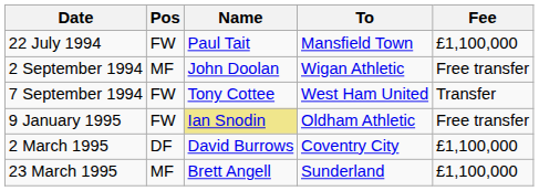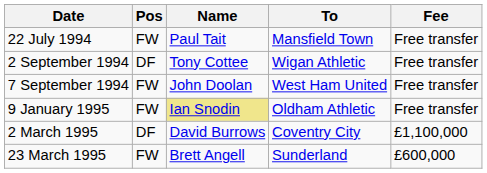22 July 1994 | Fee: £1,100,000 -> Free transfer
2 September 1994 | Pos: MF -> DF
2 September 1994 | Name: John Doolan -> Tony Cottee
7 September 1994 | Name: Tony Cottee -> John Doolan
7 September 1994 | Fee: Transfer -> Free transfer
23 March 1995 | Pos: MF -> FW
23 March 1995 | Fee: £1,100,000 -> £600,000
